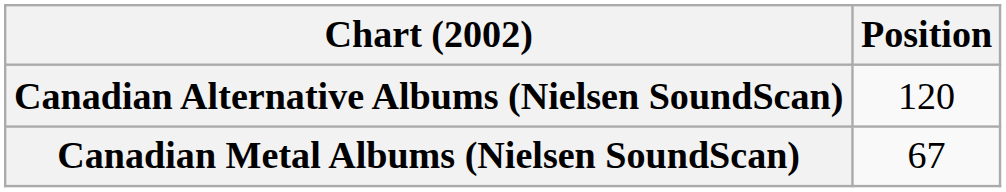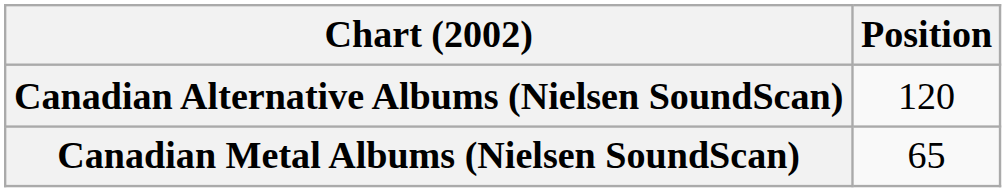Canadian Metal Albums (Nielsen SoundScan) | Position: 67 -> 65
